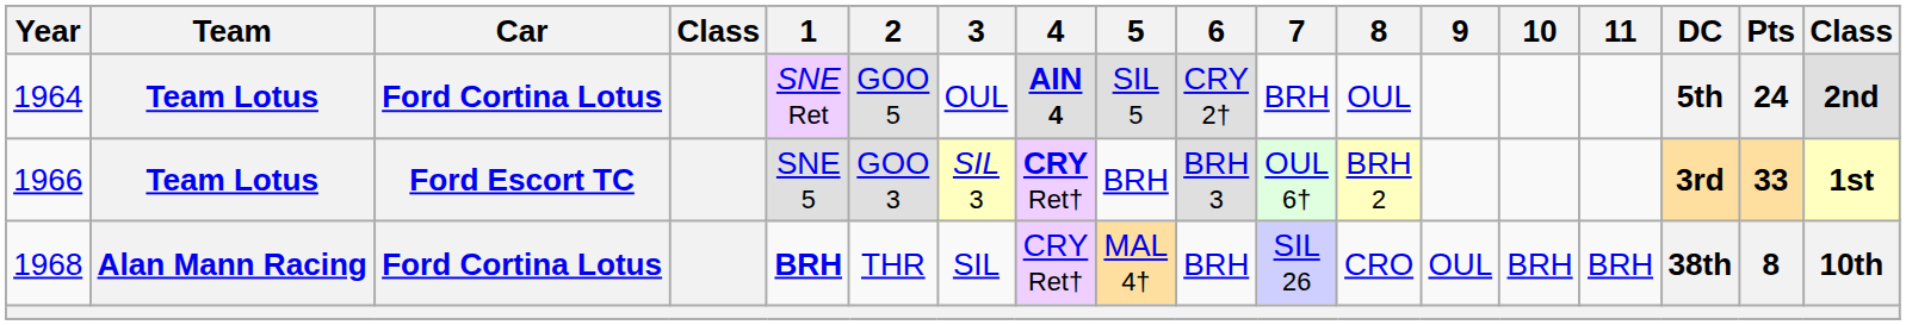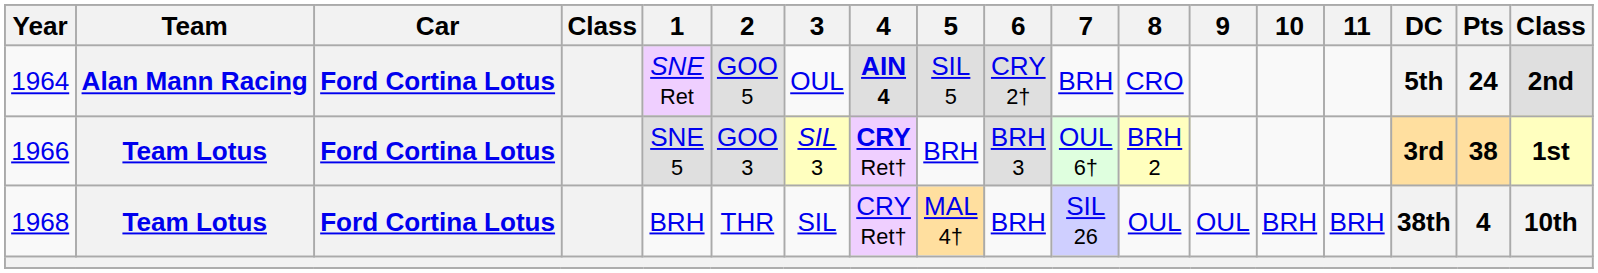1964 | Team: Team Lotus -> Alan Mann Racing
1964 | 8: OUL -> CRO
1966 | Car: Ford Escort TC -> Ford Cortina Lotus
1966 | Pts: 33 -> 38
1968 | Team: Alan Mann Racing -> Team Lotus
1968 | 1: bold -> normal
1968 | 8: CRO -> OUL
1968 | Pts: 8 -> 4
